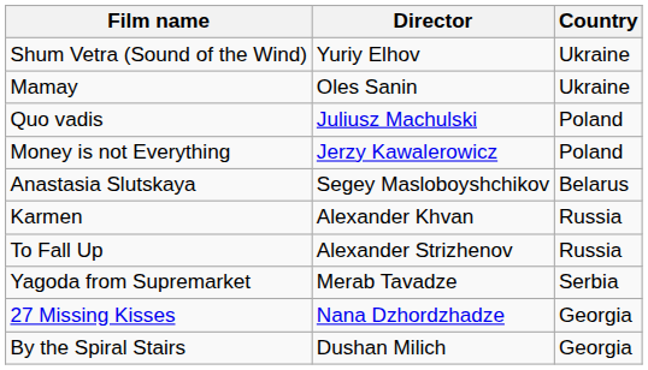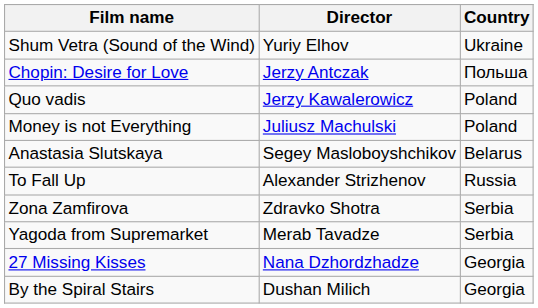- row: Mamay | Oles Sanin | Ukraine
+ row: Chopin: Desire for Love | Jerzy Antczak | Польша
Quo vadis | Director: Juliusz Machulski -> Jerzy Kawalerowicz
Money is not Everything | Director: Jerzy Kawalerowicz -> Juliusz Machulski
- row: Karmen | Alexander Khvan | Russia
+ row: Zona Zamfirova | Zdravko Shotra | Serbia
